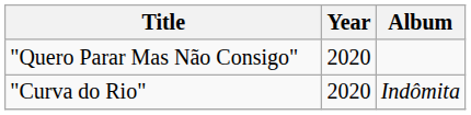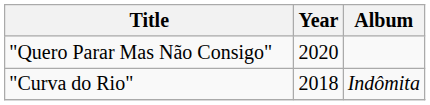"Curva do Rio" | Year: 2020 -> 2018
